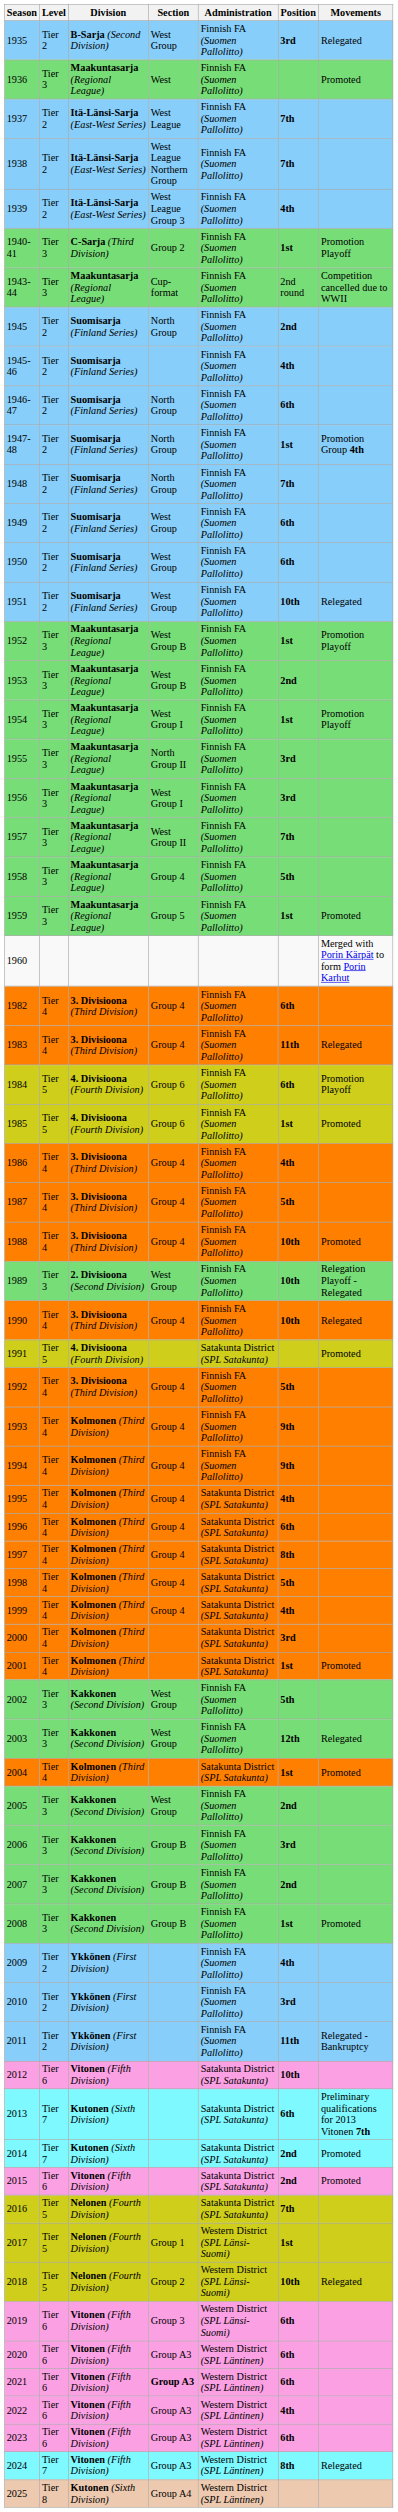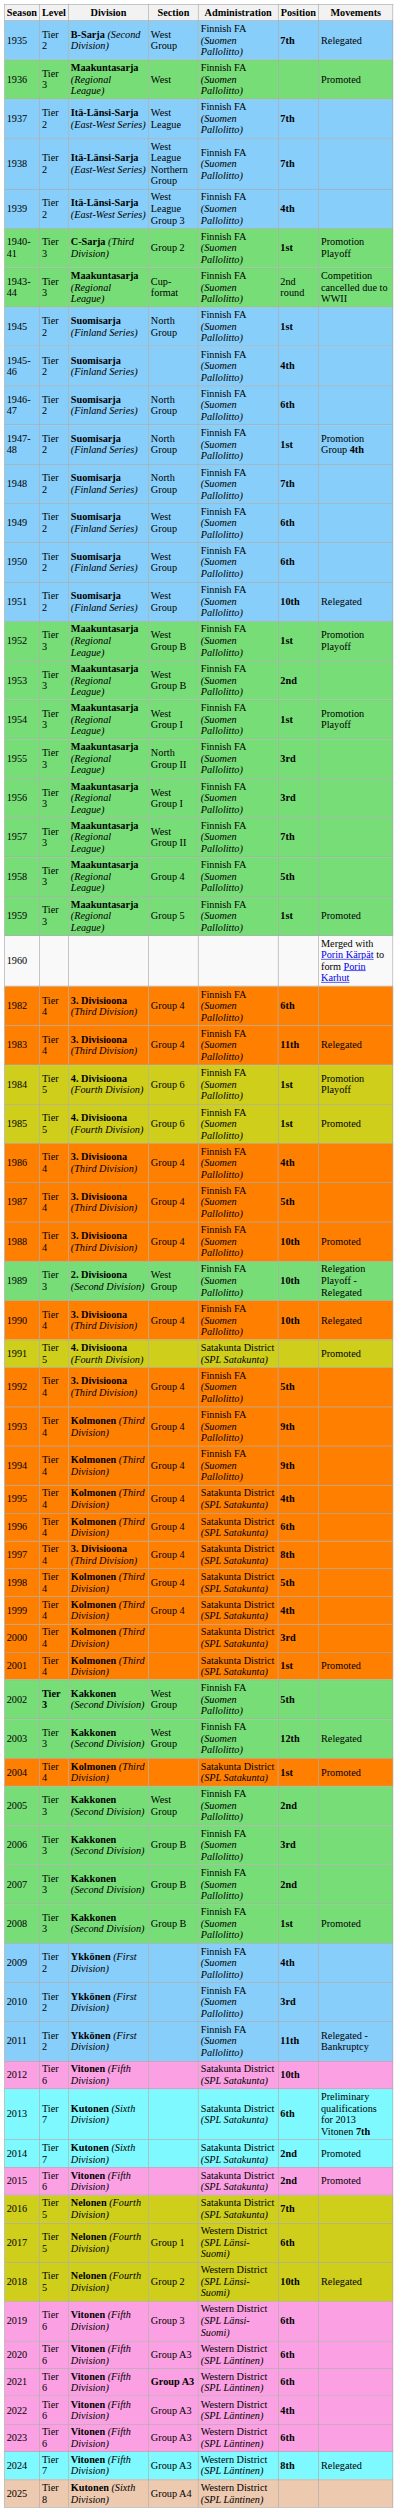1935 | Position: 3rd -> 7th
1945 | Position: 2nd -> 1st
1984 | Position: 6th -> 1st
1997 | Division: Kolmonen (Third Division) -> 3. Divisioona (Third Division)
2002 | Level: normal -> bold
2017 | Position: 1st -> 6th
